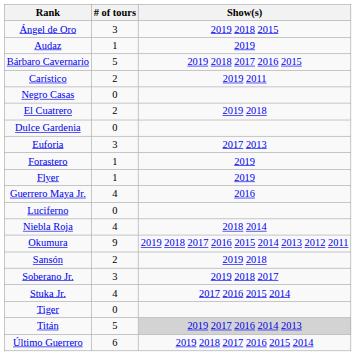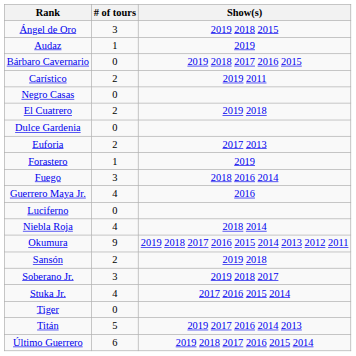Bárbaro Cavernario | # of tours: 5 -> 0
Euforia | # of tours: 3 -> 2
- row: Flyer | 1 | 2019
+ row: Fuego | 3 | 2018 2016 2014
Titán | Show(s): lightgrey background -> no background
